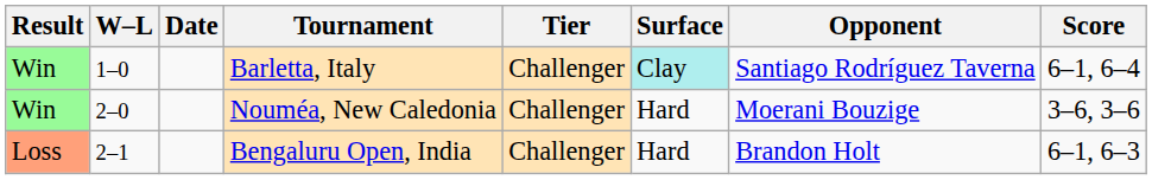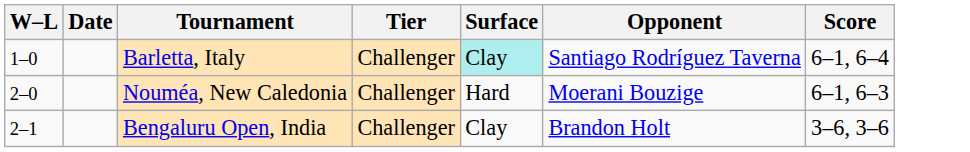- column: Result | Win | Win | Loss
Nouméa, New Caledonia | Score: 3–6, 3–6 -> 6–1, 6–3
Bengaluru Open, India | Surface: Hard -> Clay
Bengaluru Open, India | Score: 6–1, 6–3 -> 3–6, 3–6
